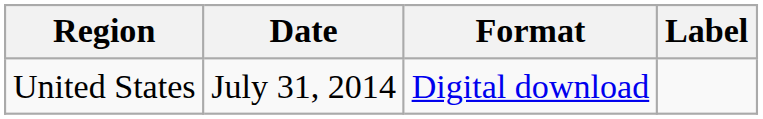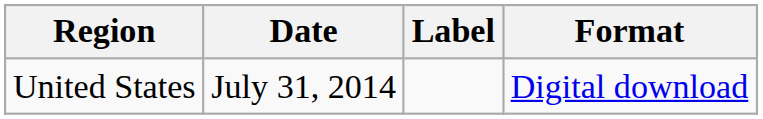columns swapped: Format <-> Label
